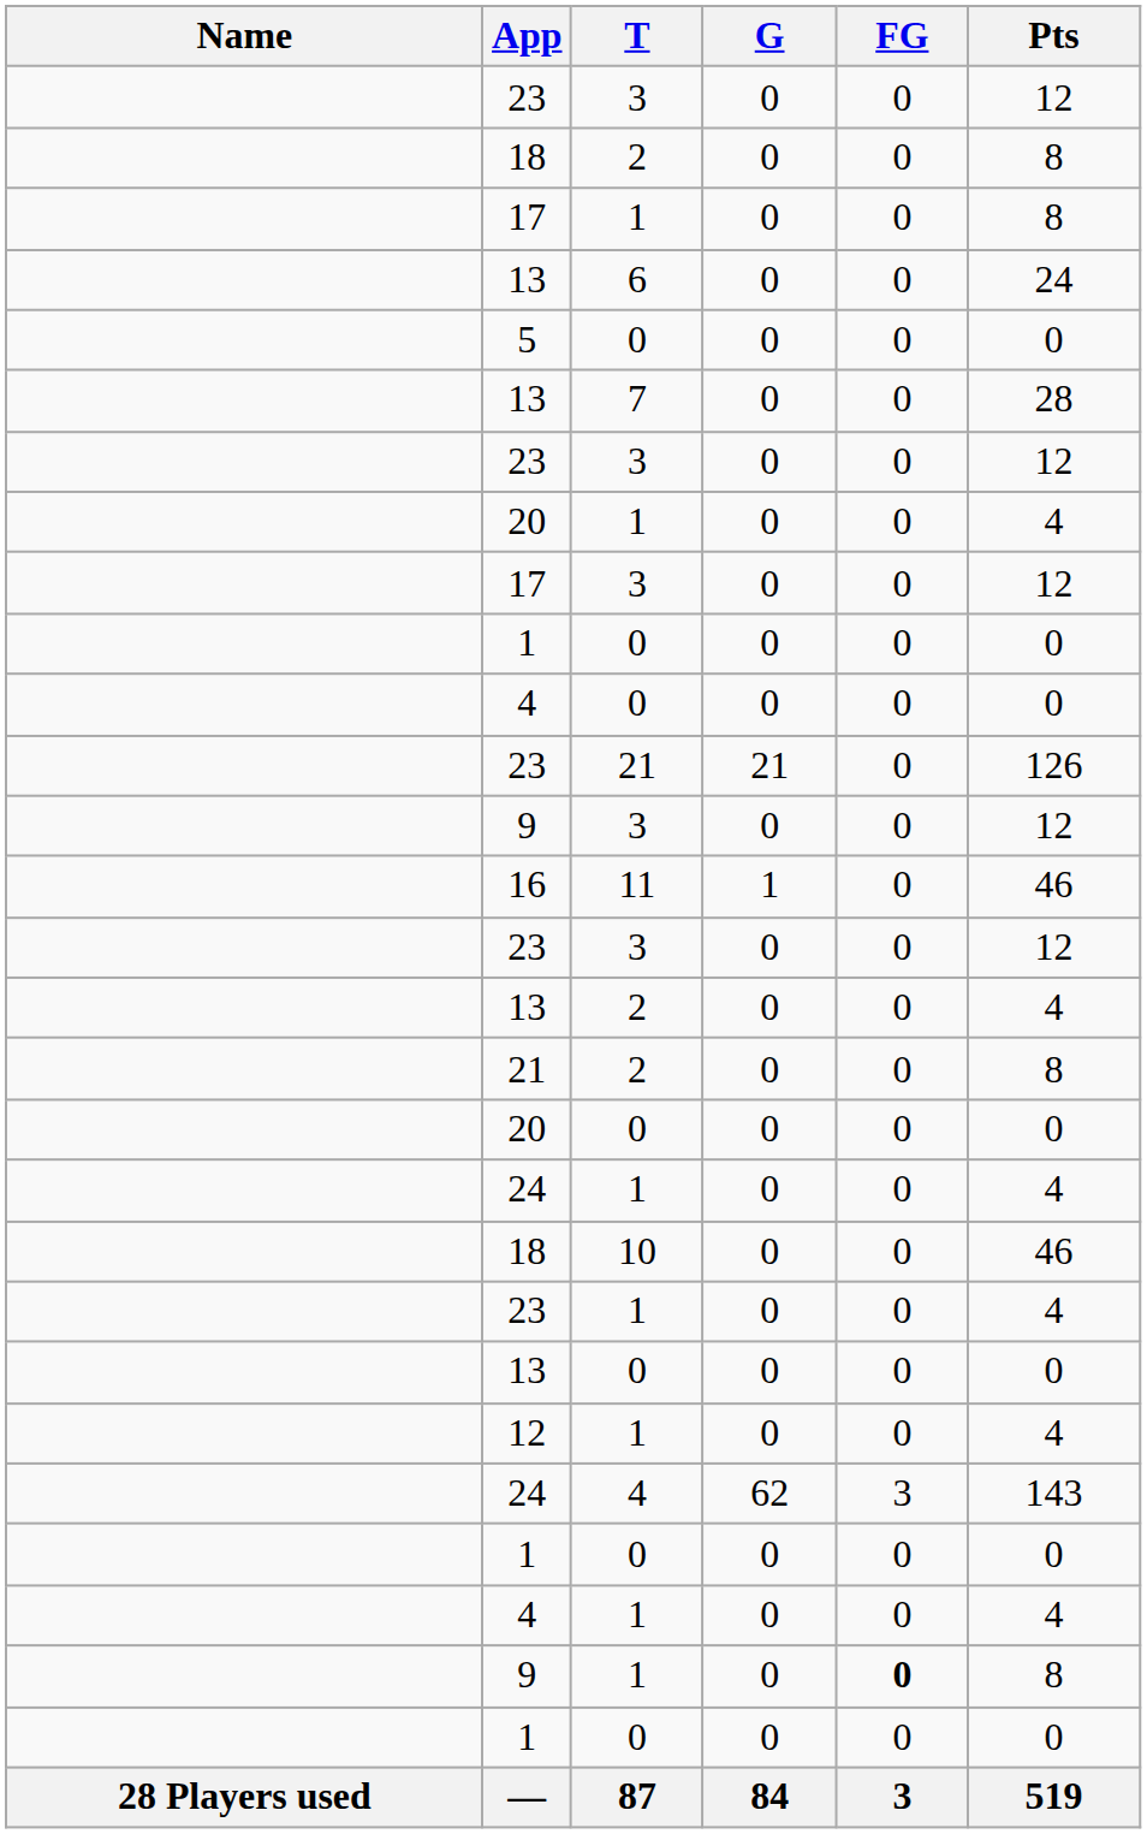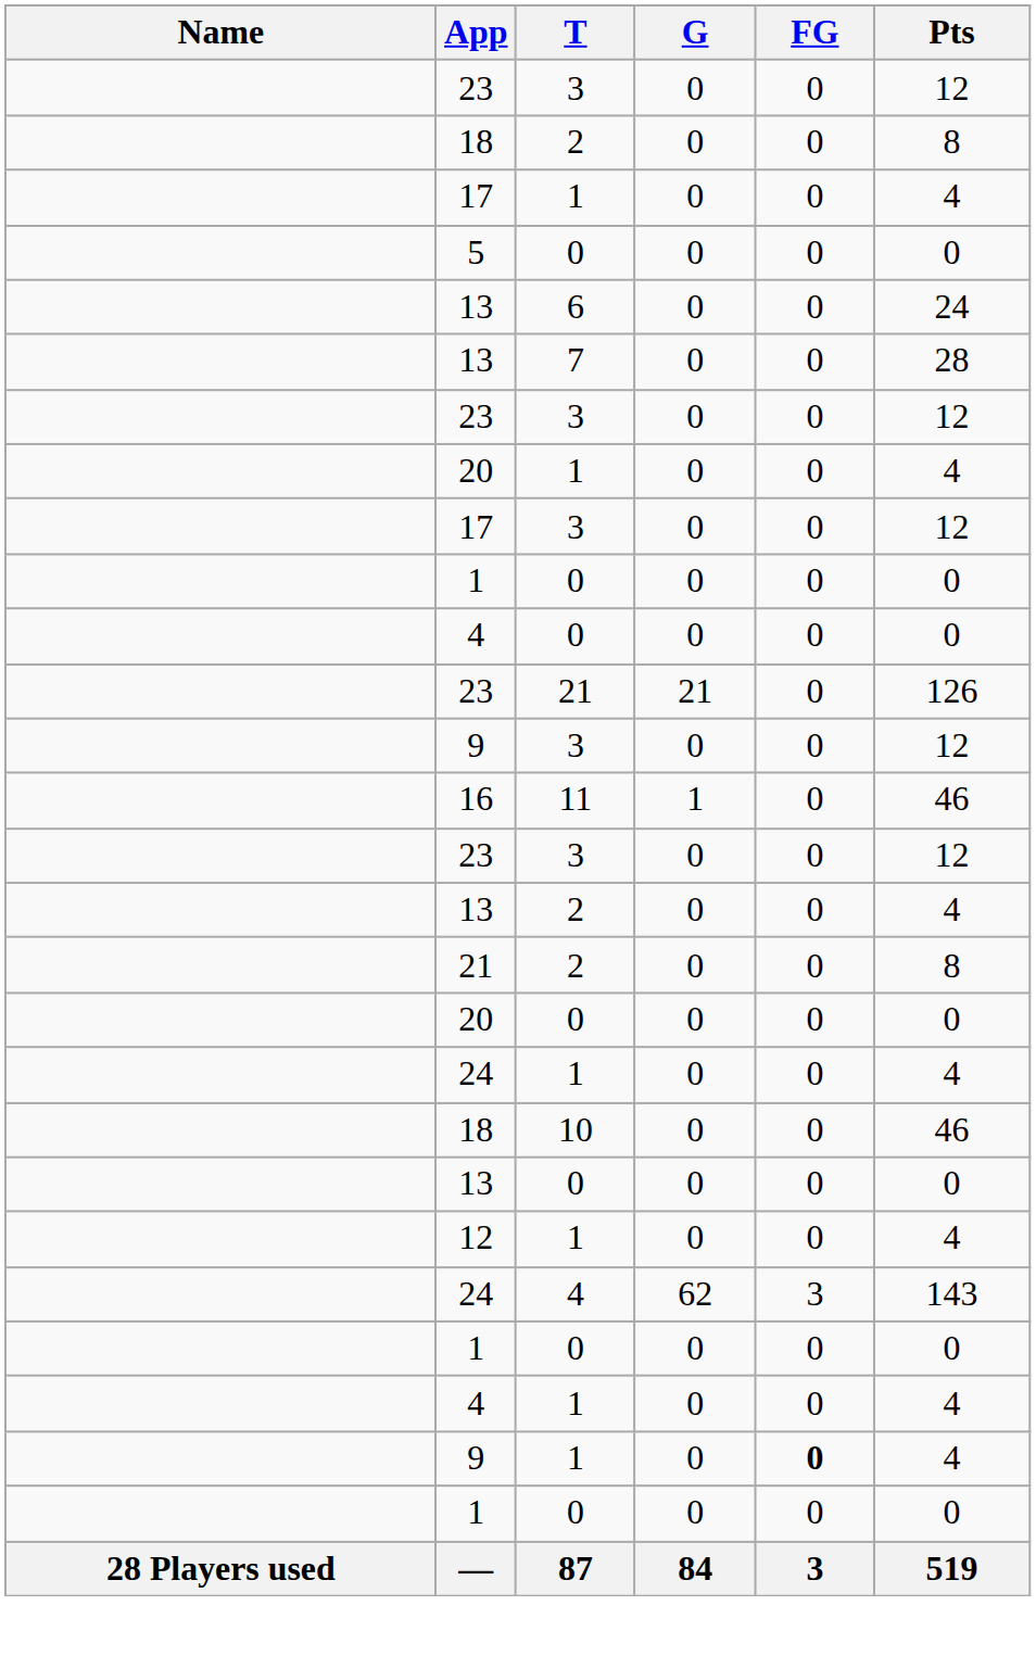17 / 1 | Pts: 8 -> 4
rows swapped: 5 <-> 13 / 6
- row: 23 | 1 | 0 | 0 | 4
9 / 1 | Pts: 8 -> 4
